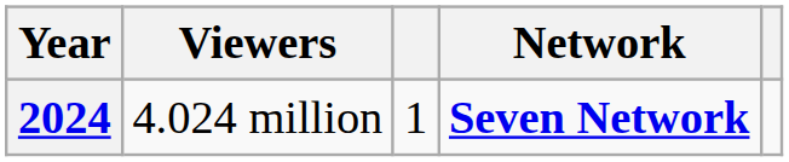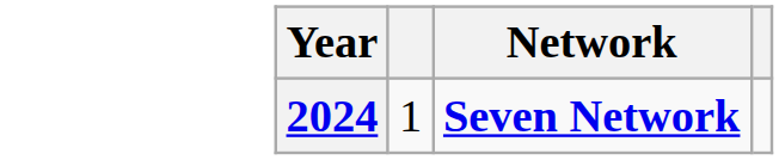- column: Viewers | 4.024 million
